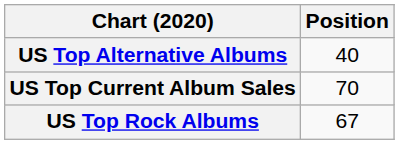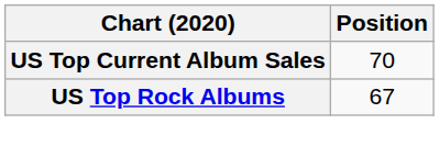- row: US Top Alternative Albums | 40
